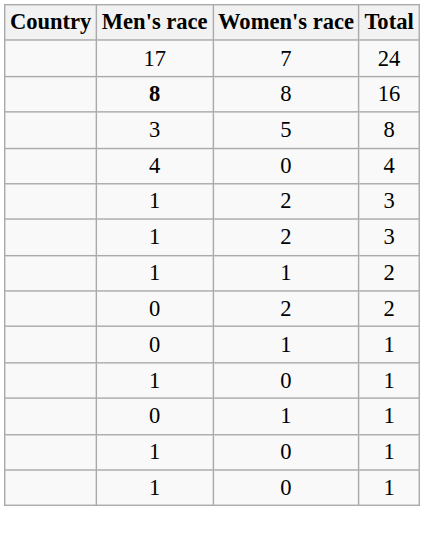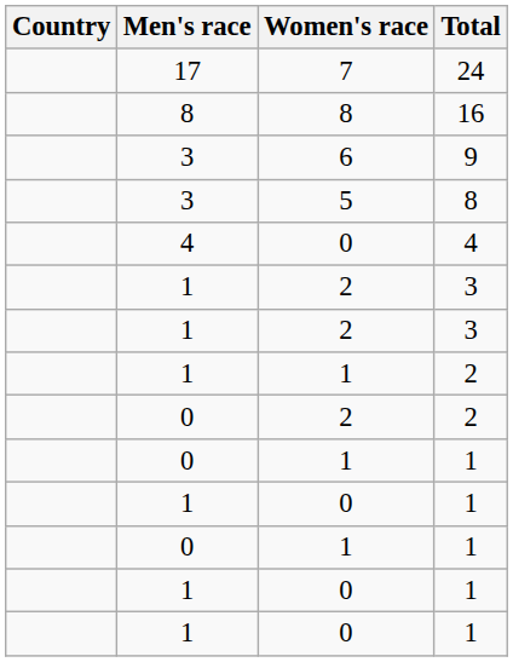16 | Men's race: bold -> normal
+ row: 3 | 6 | 9
